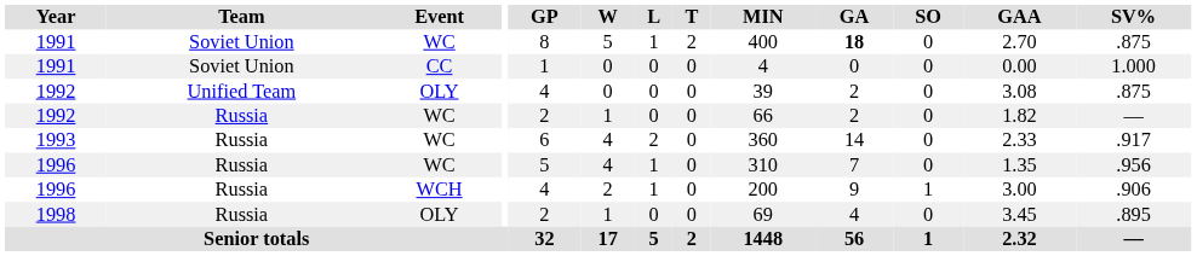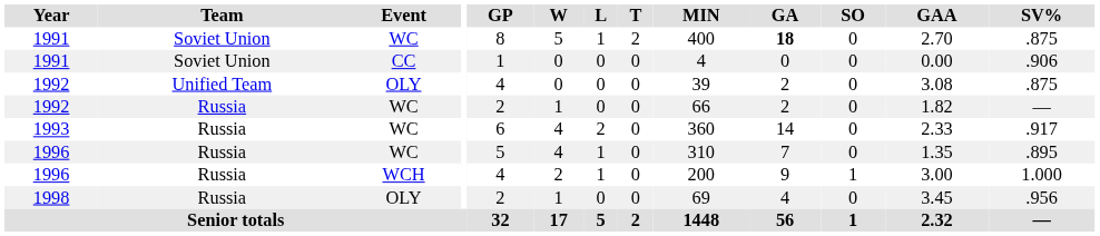1991 / CC | SV%: 1.000 -> .906
1996 / WC | SV%: .956 -> .895
1996 / WCH | SV%: .906 -> 1.000
1998 | SV%: .895 -> .956
